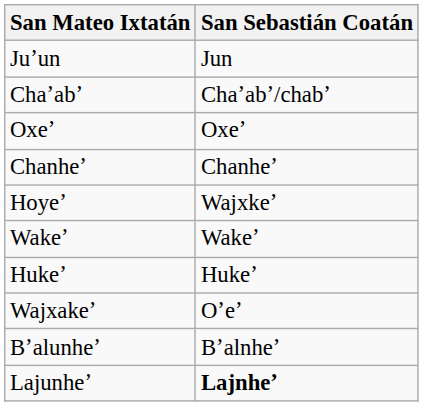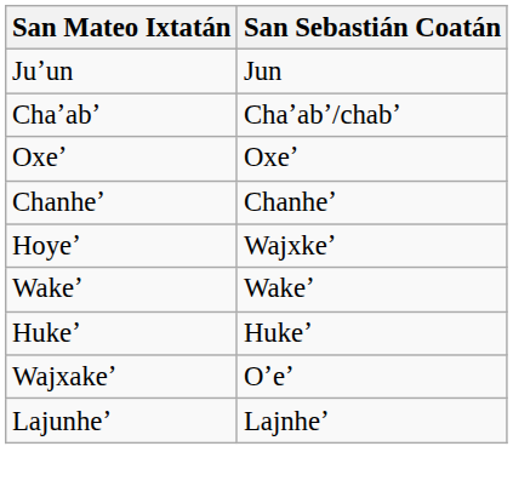- row: Bʼalunheʼ | Bʼalnheʼ
Lajunheʼ | San Sebastián Coatán: bold -> normal
